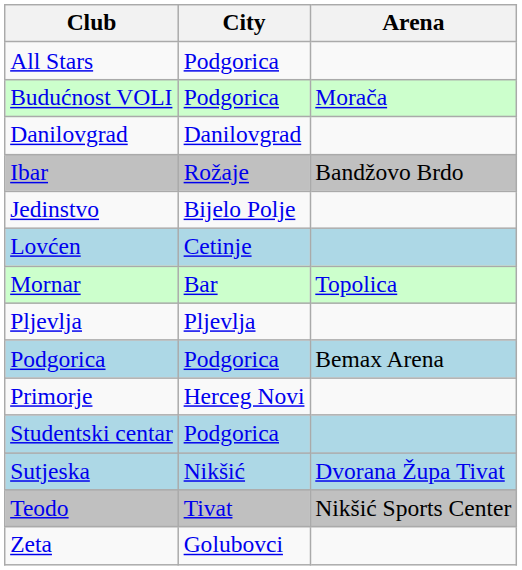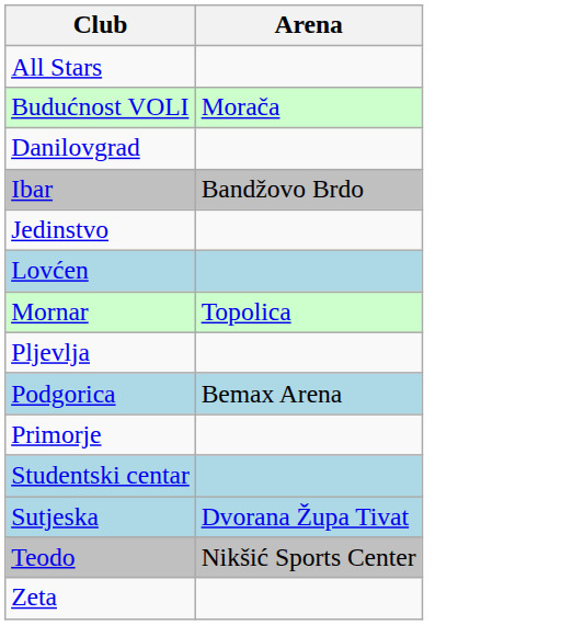- column: City | Podgorica | Podgorica | Danilovgrad | Rožaje | Bijelo Polje | Cetinje | Bar | Pljevlja | Podgorica | Herceg Novi | Podgorica | Nikšić | Tivat | Golubovci
